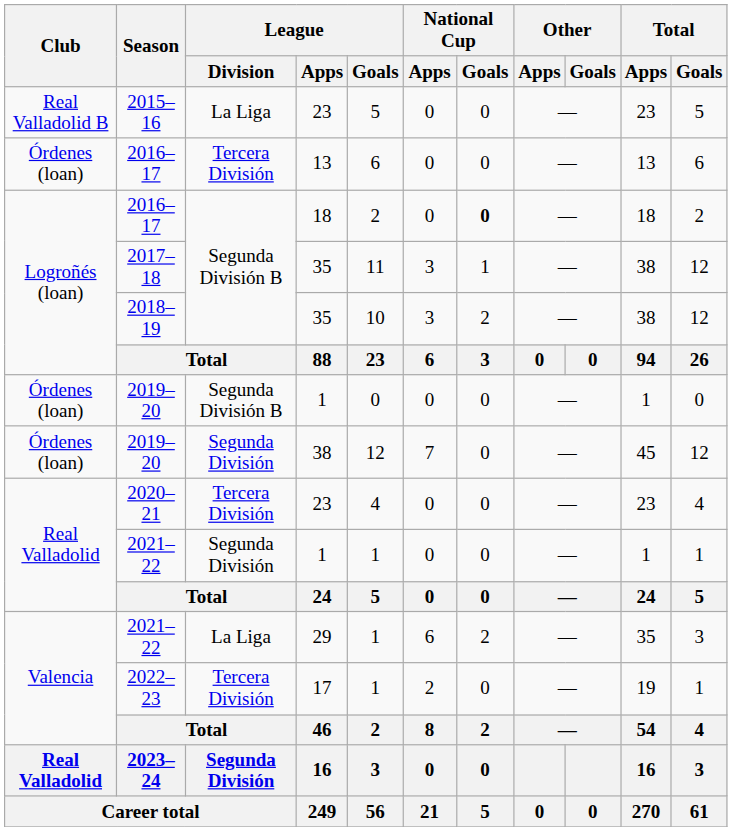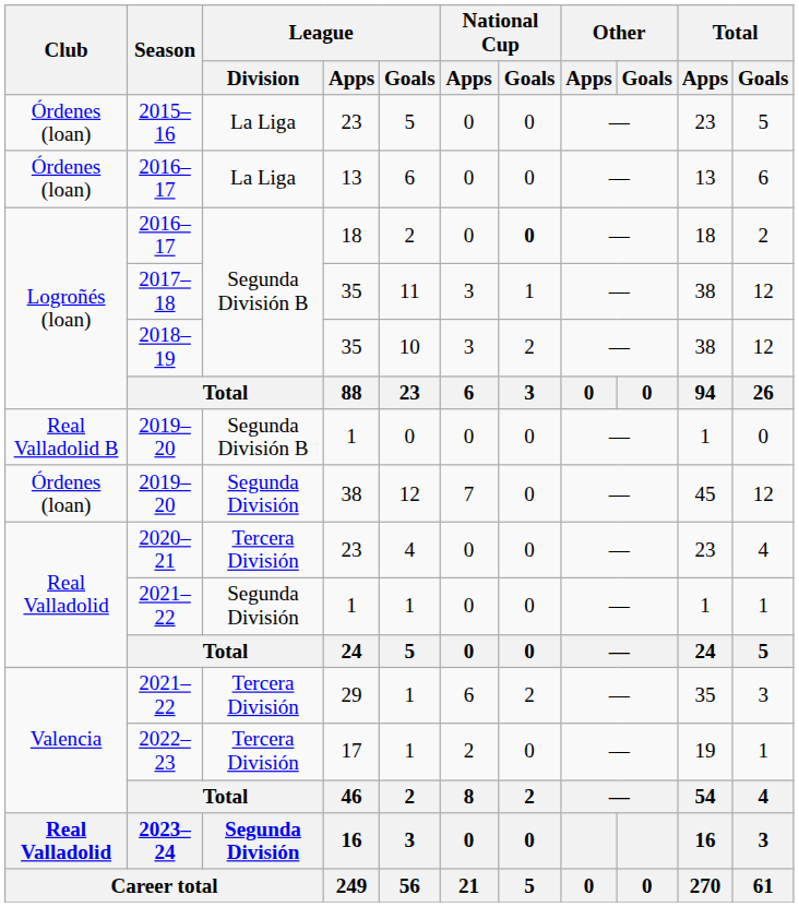2015–16 | Club: Real Valladolid B -> Órdenes (loan)
2016–17 / 13 | League / Division: Tercera División -> La Liga
2019–20 / 1 | Club: Órdenes (loan) -> Real Valladolid B
2021–22 / 29 | League / Division: La Liga -> Tercera División
